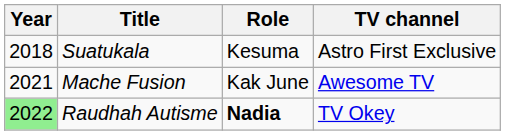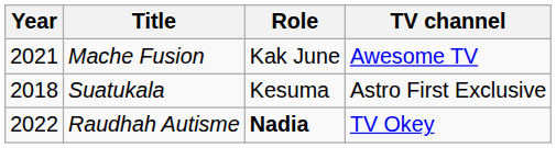rows swapped: Suatukala <-> Mache Fusion
Raudhah Autisme | Year: lightgreen background -> no background
